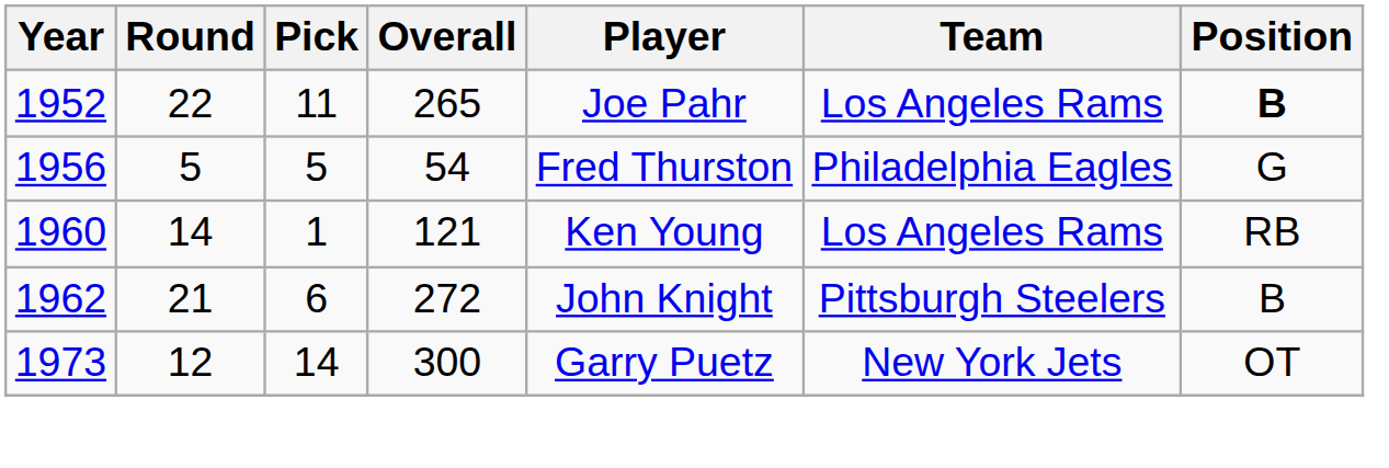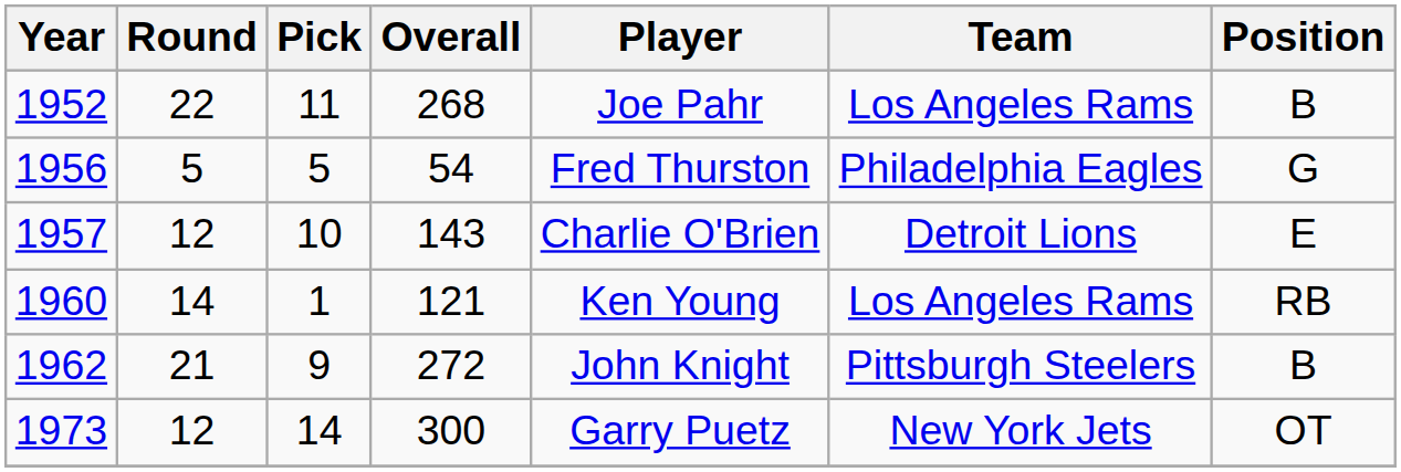1952 | Overall: 265 -> 268
1952 | Position: bold -> normal
+ row: 1957 | 12 | 10 | 143 | Charlie O'Brien | Detroit Lions | E
1962 | Pick: 6 -> 9
